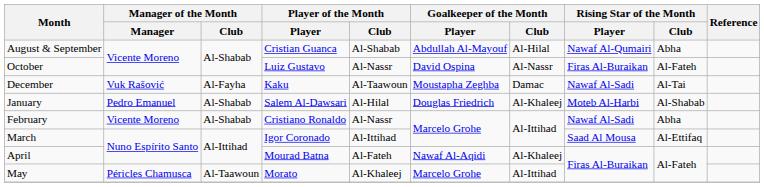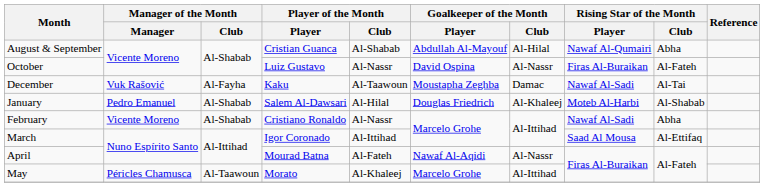April | Goalkeeper of the Month / Club: Al-Khaleej -> Al-Nassr
